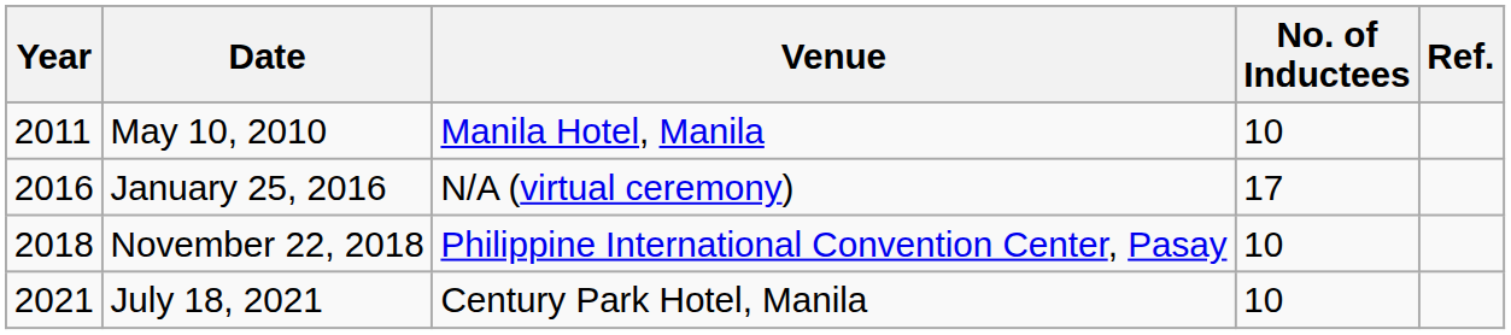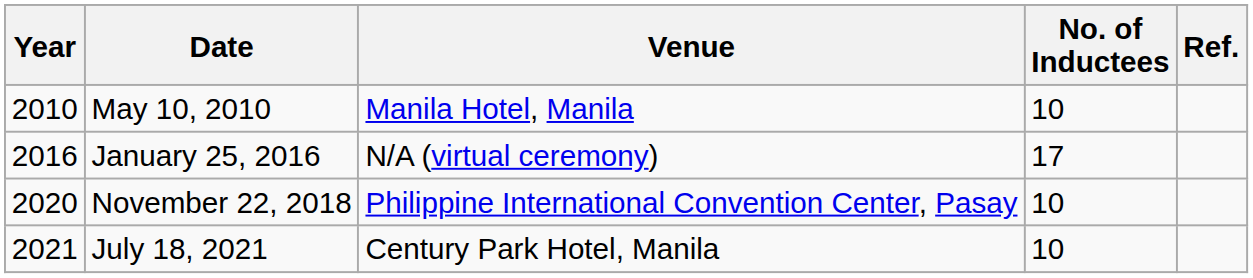May 10, 2010 | Year: 2011 -> 2010
November 22, 2018 | Year: 2018 -> 2020
